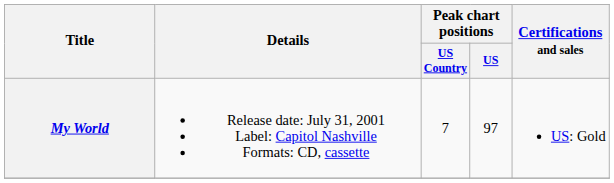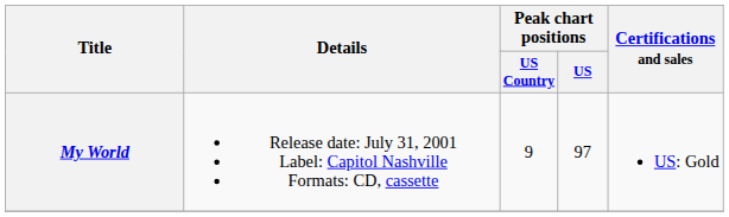My World | Peak chart positions / US Country: 7 -> 9
